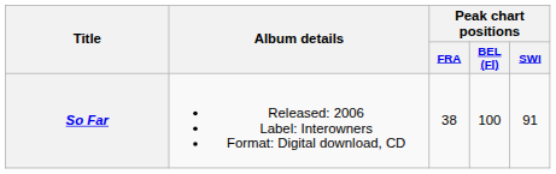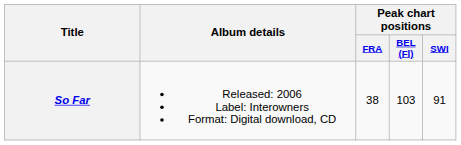So Far | Peak chart positions / BEL (Fl): 100 -> 103
